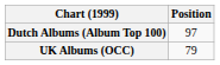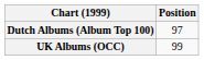UK Albums (OCC) | Position: 79 -> 99
